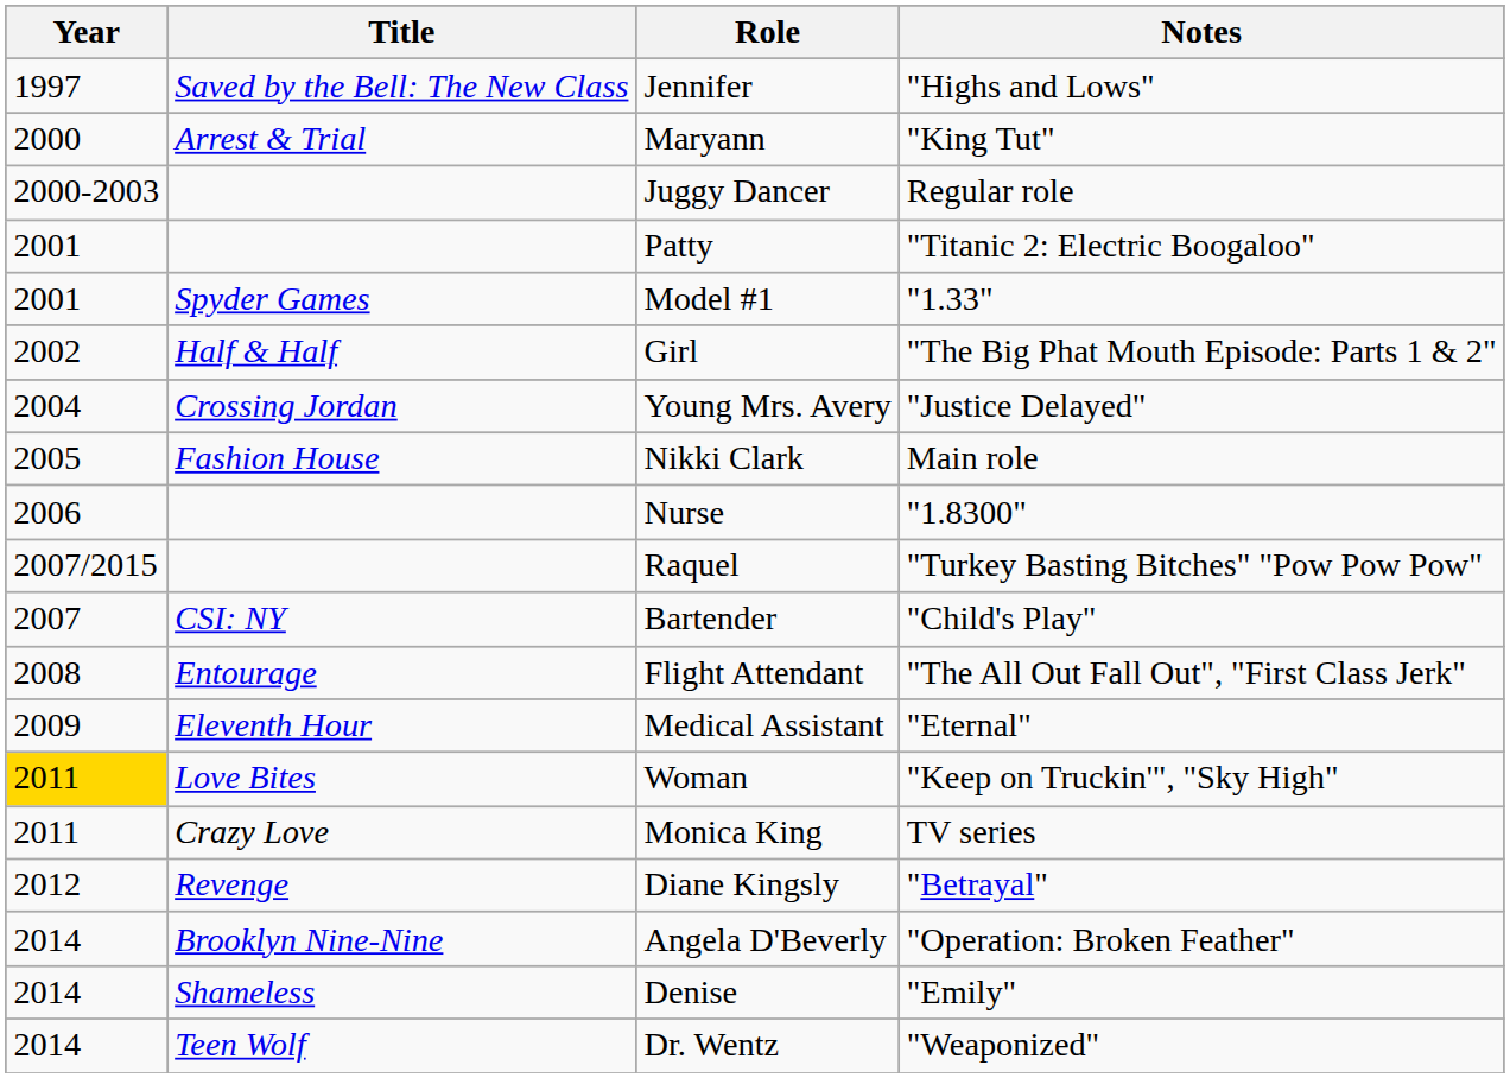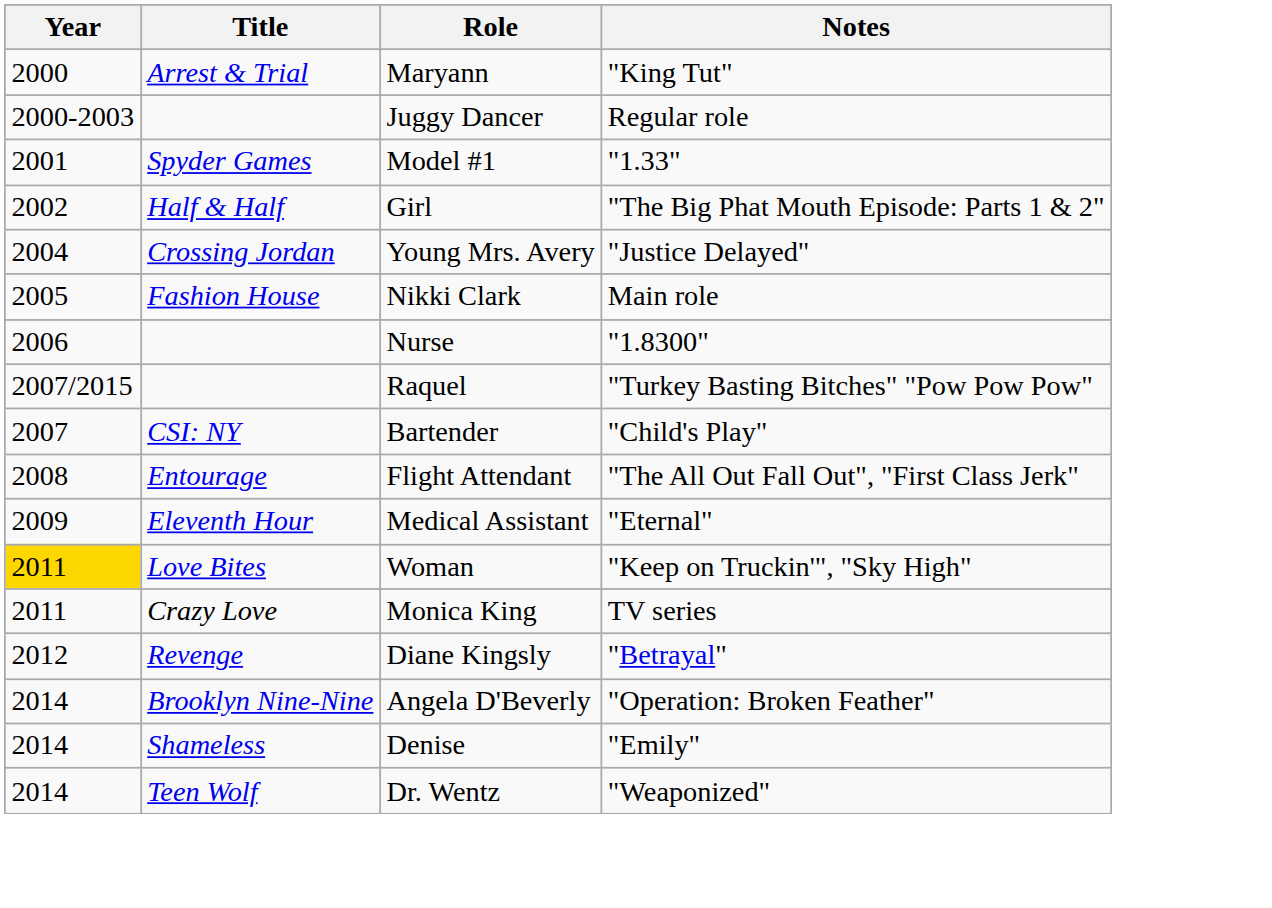- row: 1997 | Saved by the Bell: The New Class | Jennifer | "Highs and Lows"
- row: 2001 | Patty | "Titanic 2: Electric Boogaloo"
